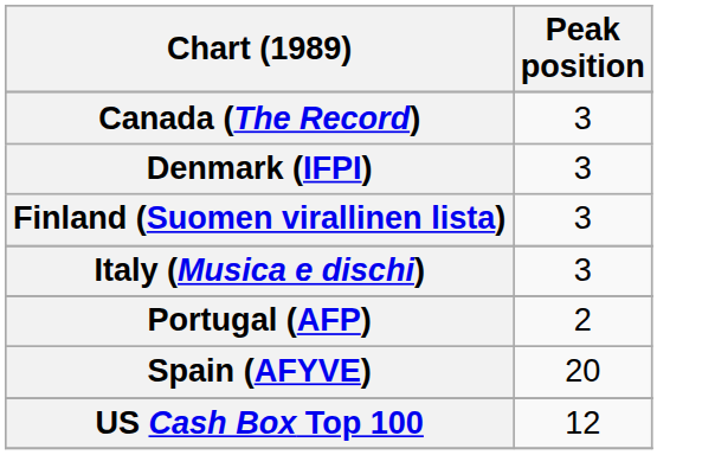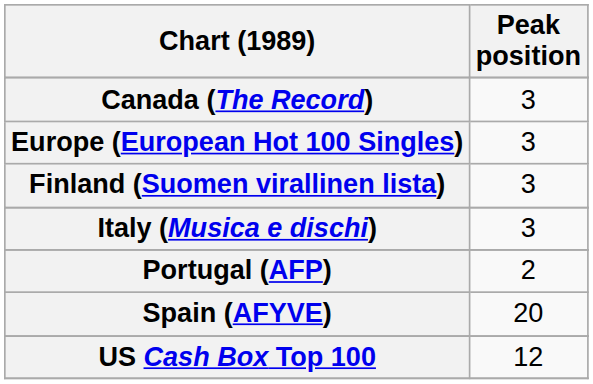- row: Denmark (IFPI) | 3
+ row: Europe (European Hot 100 Singles) | 3
